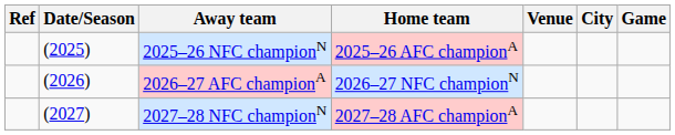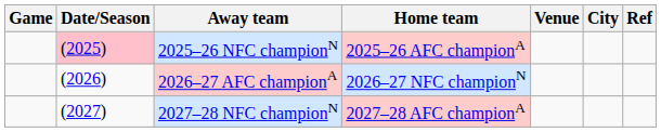columns swapped: Game <-> Ref
2025–26 NFC championN | Date/Season: no background -> pink background
